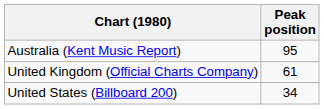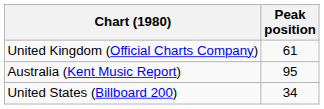rows swapped: Australia (Kent Music Report) <-> United Kingdom (Official Charts Company)
